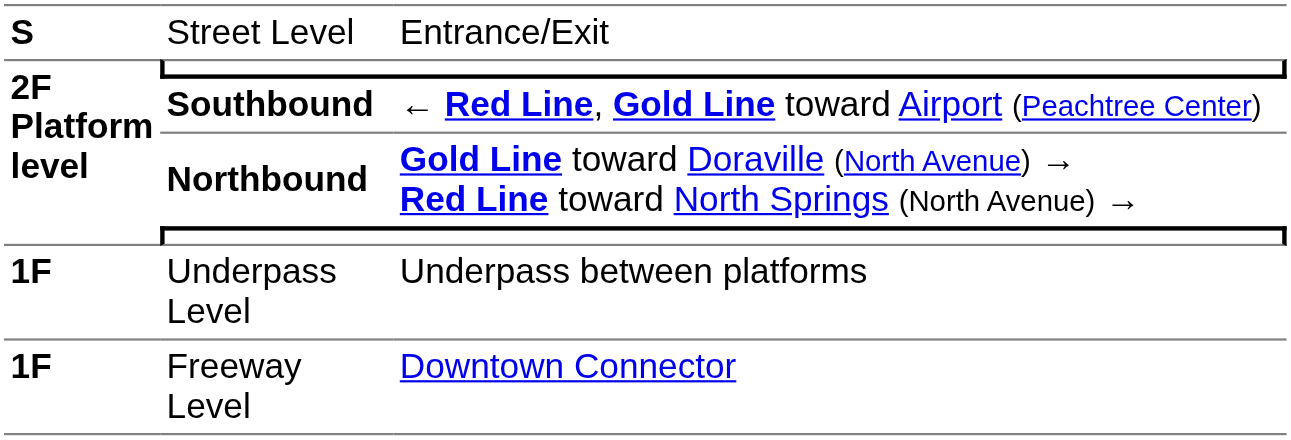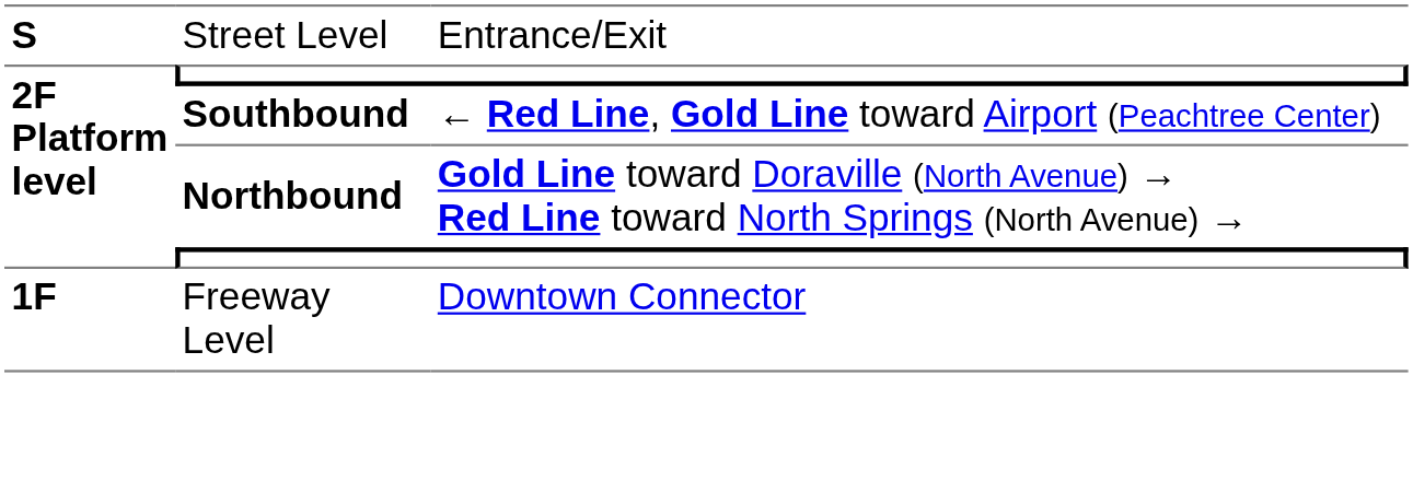- row: 1F | Underpass Level | Underpass between platforms
